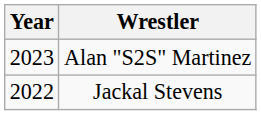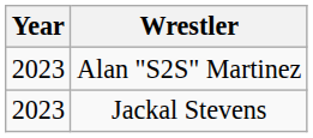Jackal Stevens | Year: 2022 -> 2023
